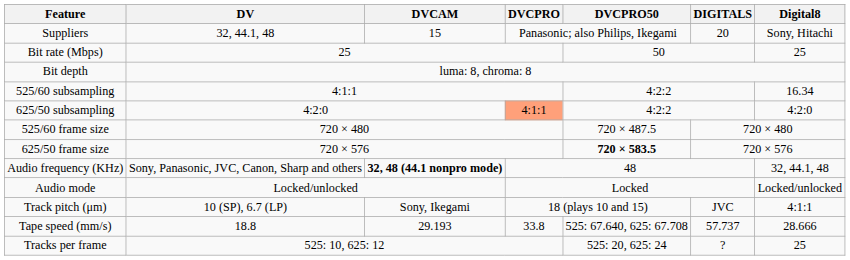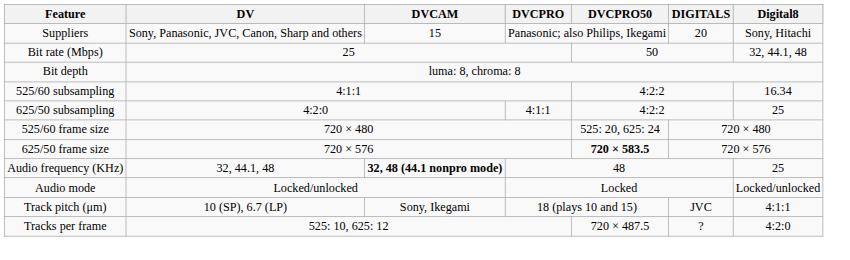Suppliers | DV: 32, 44.1, 48 -> Sony, Panasonic, JVC, Canon, Sharp and others
Bit rate (Mbps) | Digital8: 25 -> 32, 44.1, 48
625/50 subsampling | DVCPRO: lightsalmon background -> no background
625/50 subsampling | Digital8: 4:2:0 -> 25
525/60 frame size | DVCPRO50: 720 × 487.5 -> 525: 20, 625: 24
Audio frequency (KHz) | DV: Sony, Panasonic, JVC, Canon, Sharp and others -> 32, 44.1, 48
Audio frequency (KHz) | Digital8: 32, 44.1, 48 -> 25
- row: Tape speed (mm/s) | 18.8 | 29.193 | 33.8 | 525: 67.640, 625: 67.708 | 57.737 | 28.666
Tracks per frame | DVCPRO50: 525: 20, 625: 24 -> 720 × 487.5
Tracks per frame | Digital8: 25 -> 4:2:0
